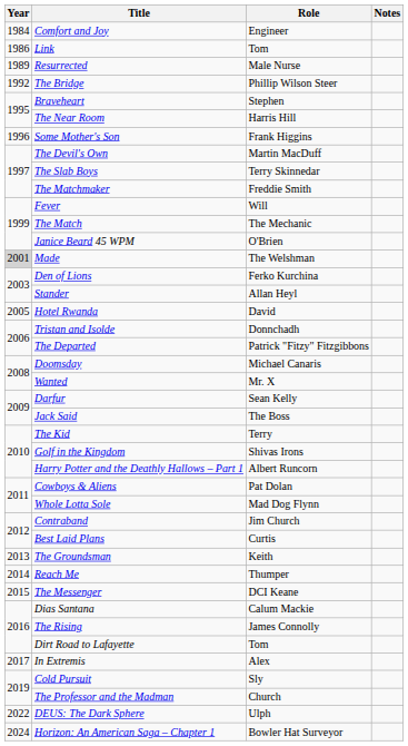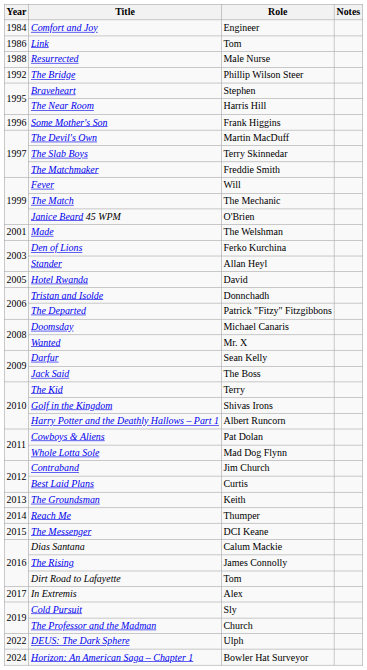Resurrected | Year: 1989 -> 1988
Made | Year: lightgrey background -> no background
